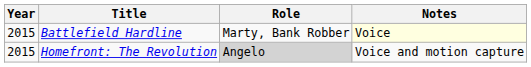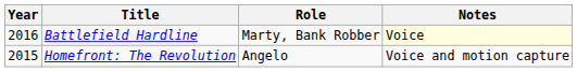Battlefield Hardline | Year: 2015 -> 2016
Homefront: The Revolution | Role: lightgrey background -> no background
